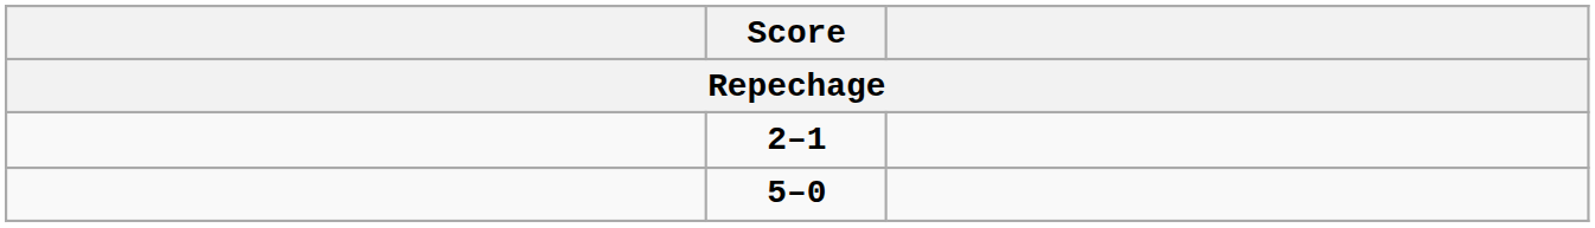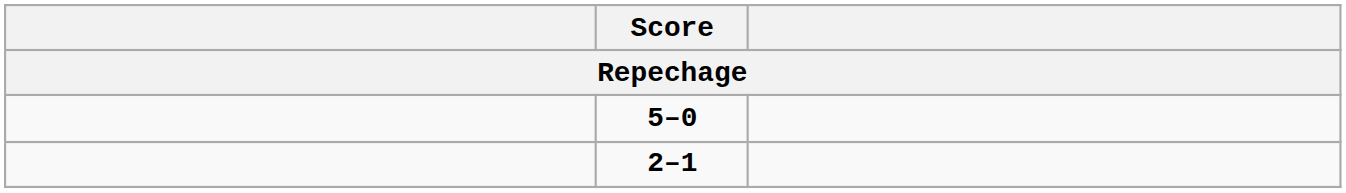rows swapped: 5–0 <-> 2–1
